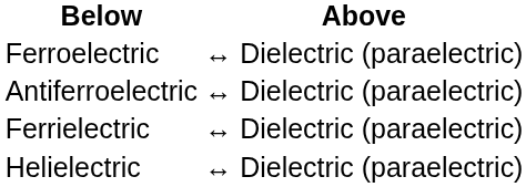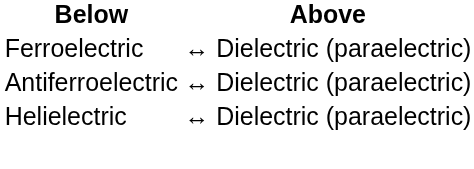- row: Ferrielectric | ↔ Dielectric (paraelectric)
